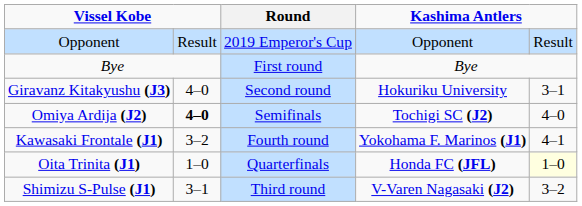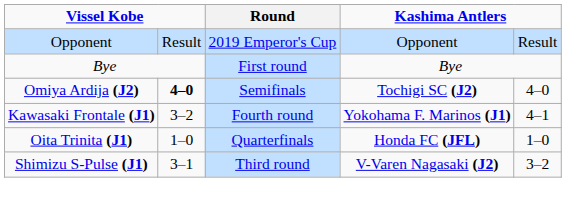- row: Giravanz Kitakyushu (J3) | 4–0 | Second round | Hokuriku University | 3–1
Oita Trinita (J1) | column 5: lightyellow background -> no background
